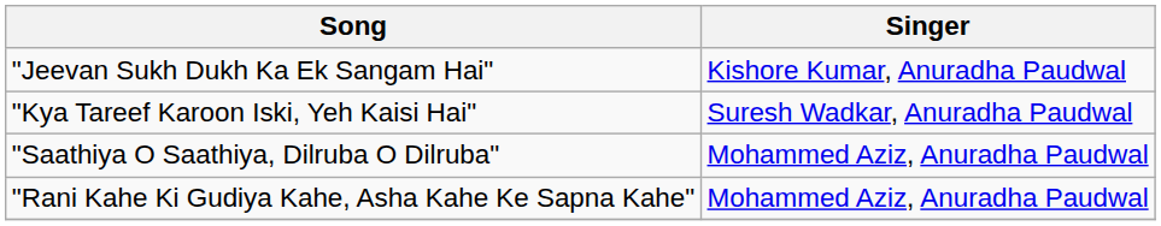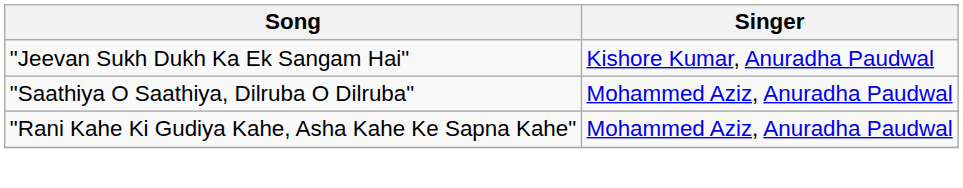- row: "Kya Tareef Karoon Iski, Yeh Kaisi Hai" | Suresh Wadkar, Anuradha Paudwal
